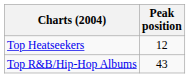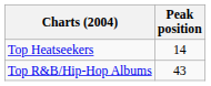Top Heatseekers | Peak position: 12 -> 14
